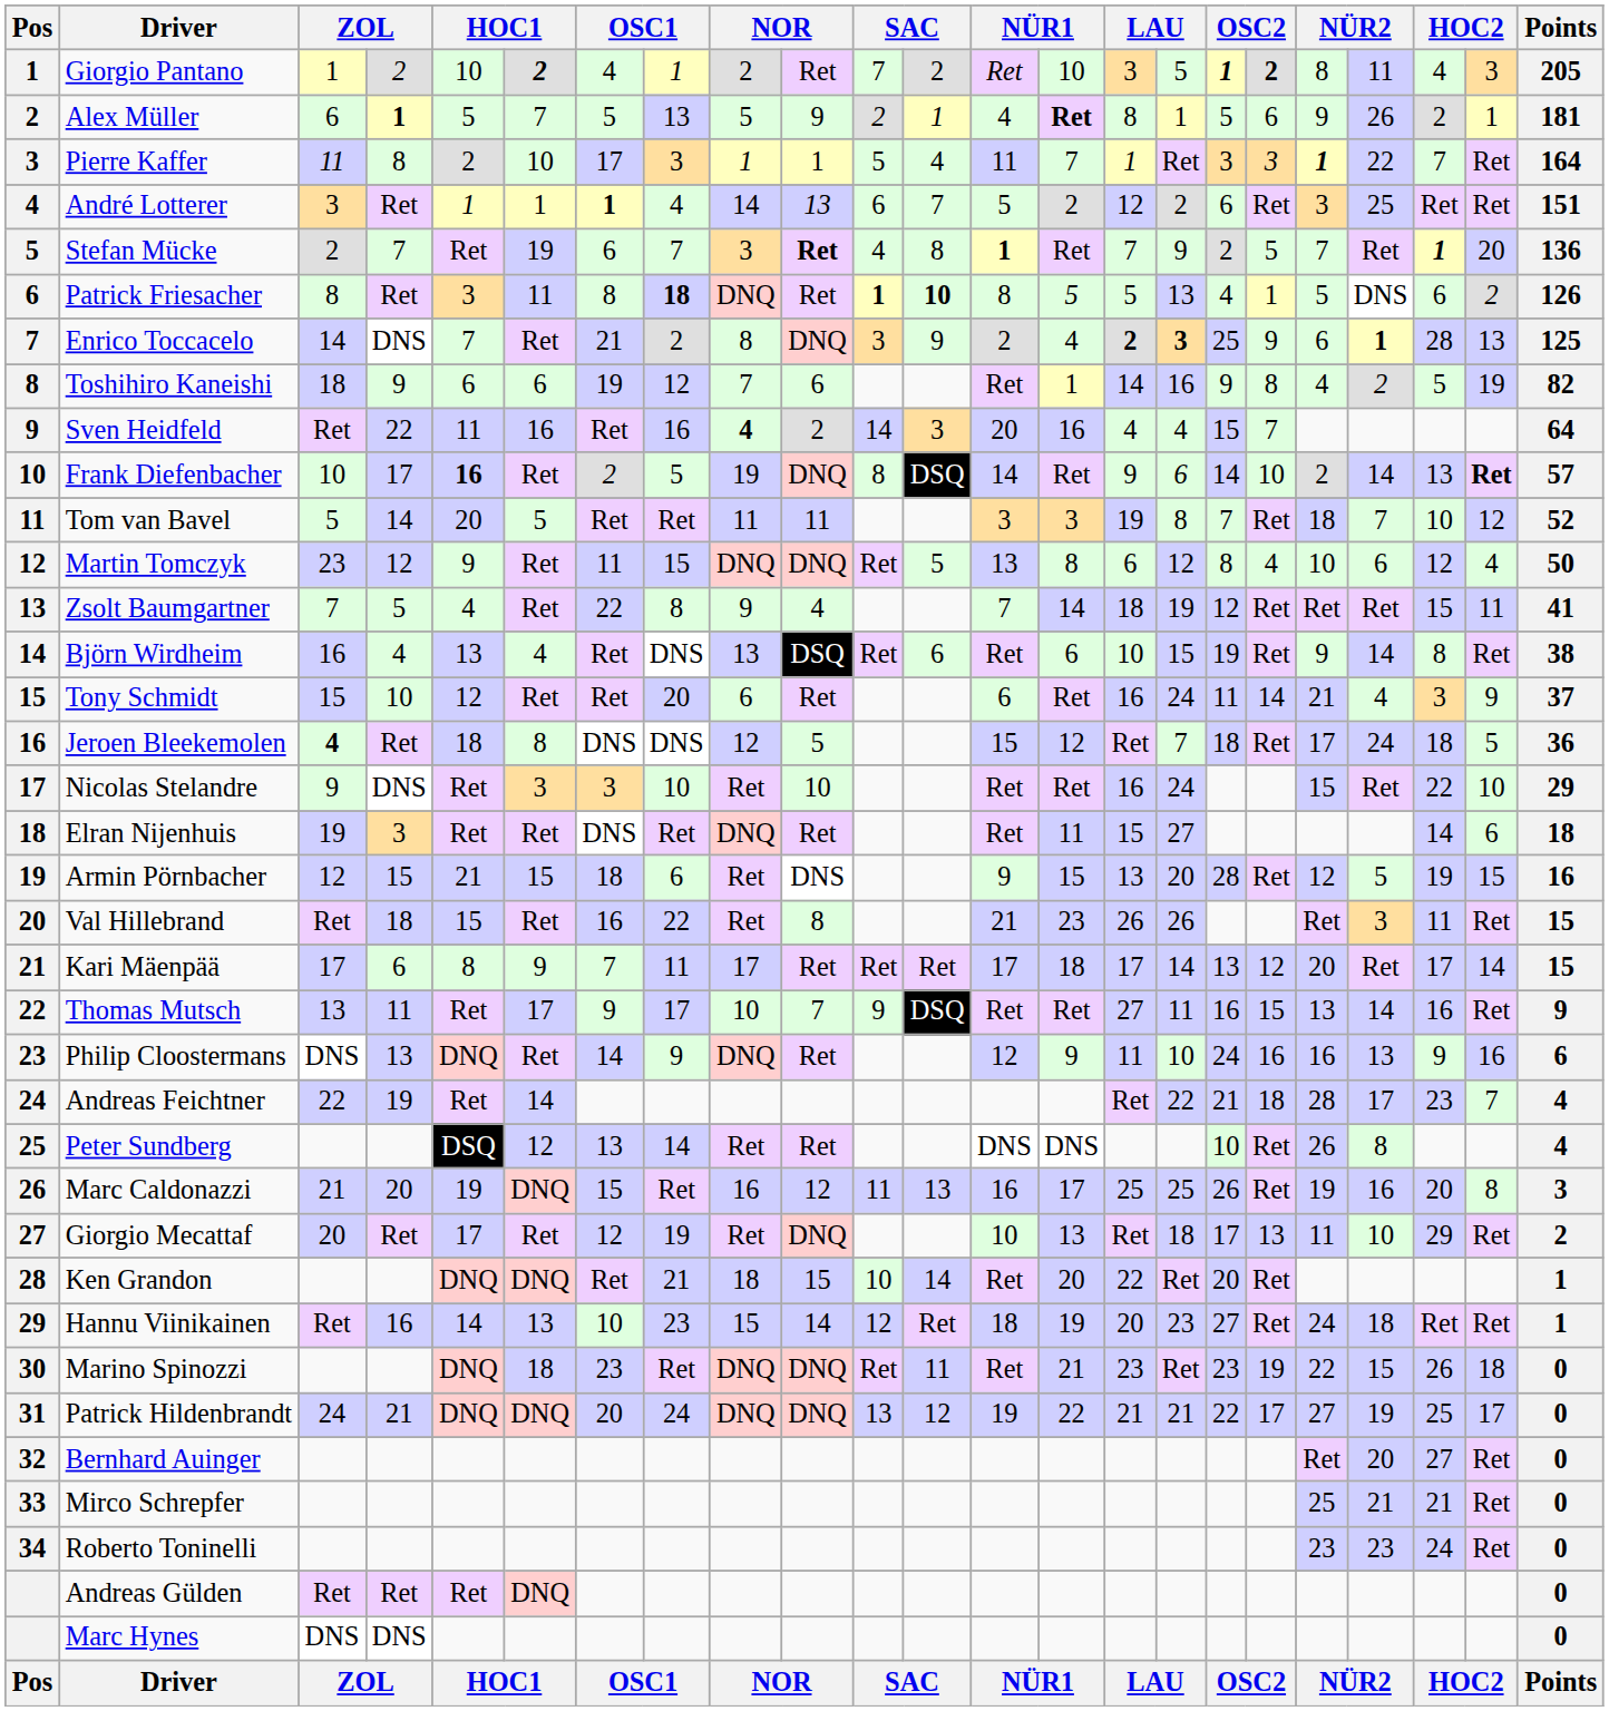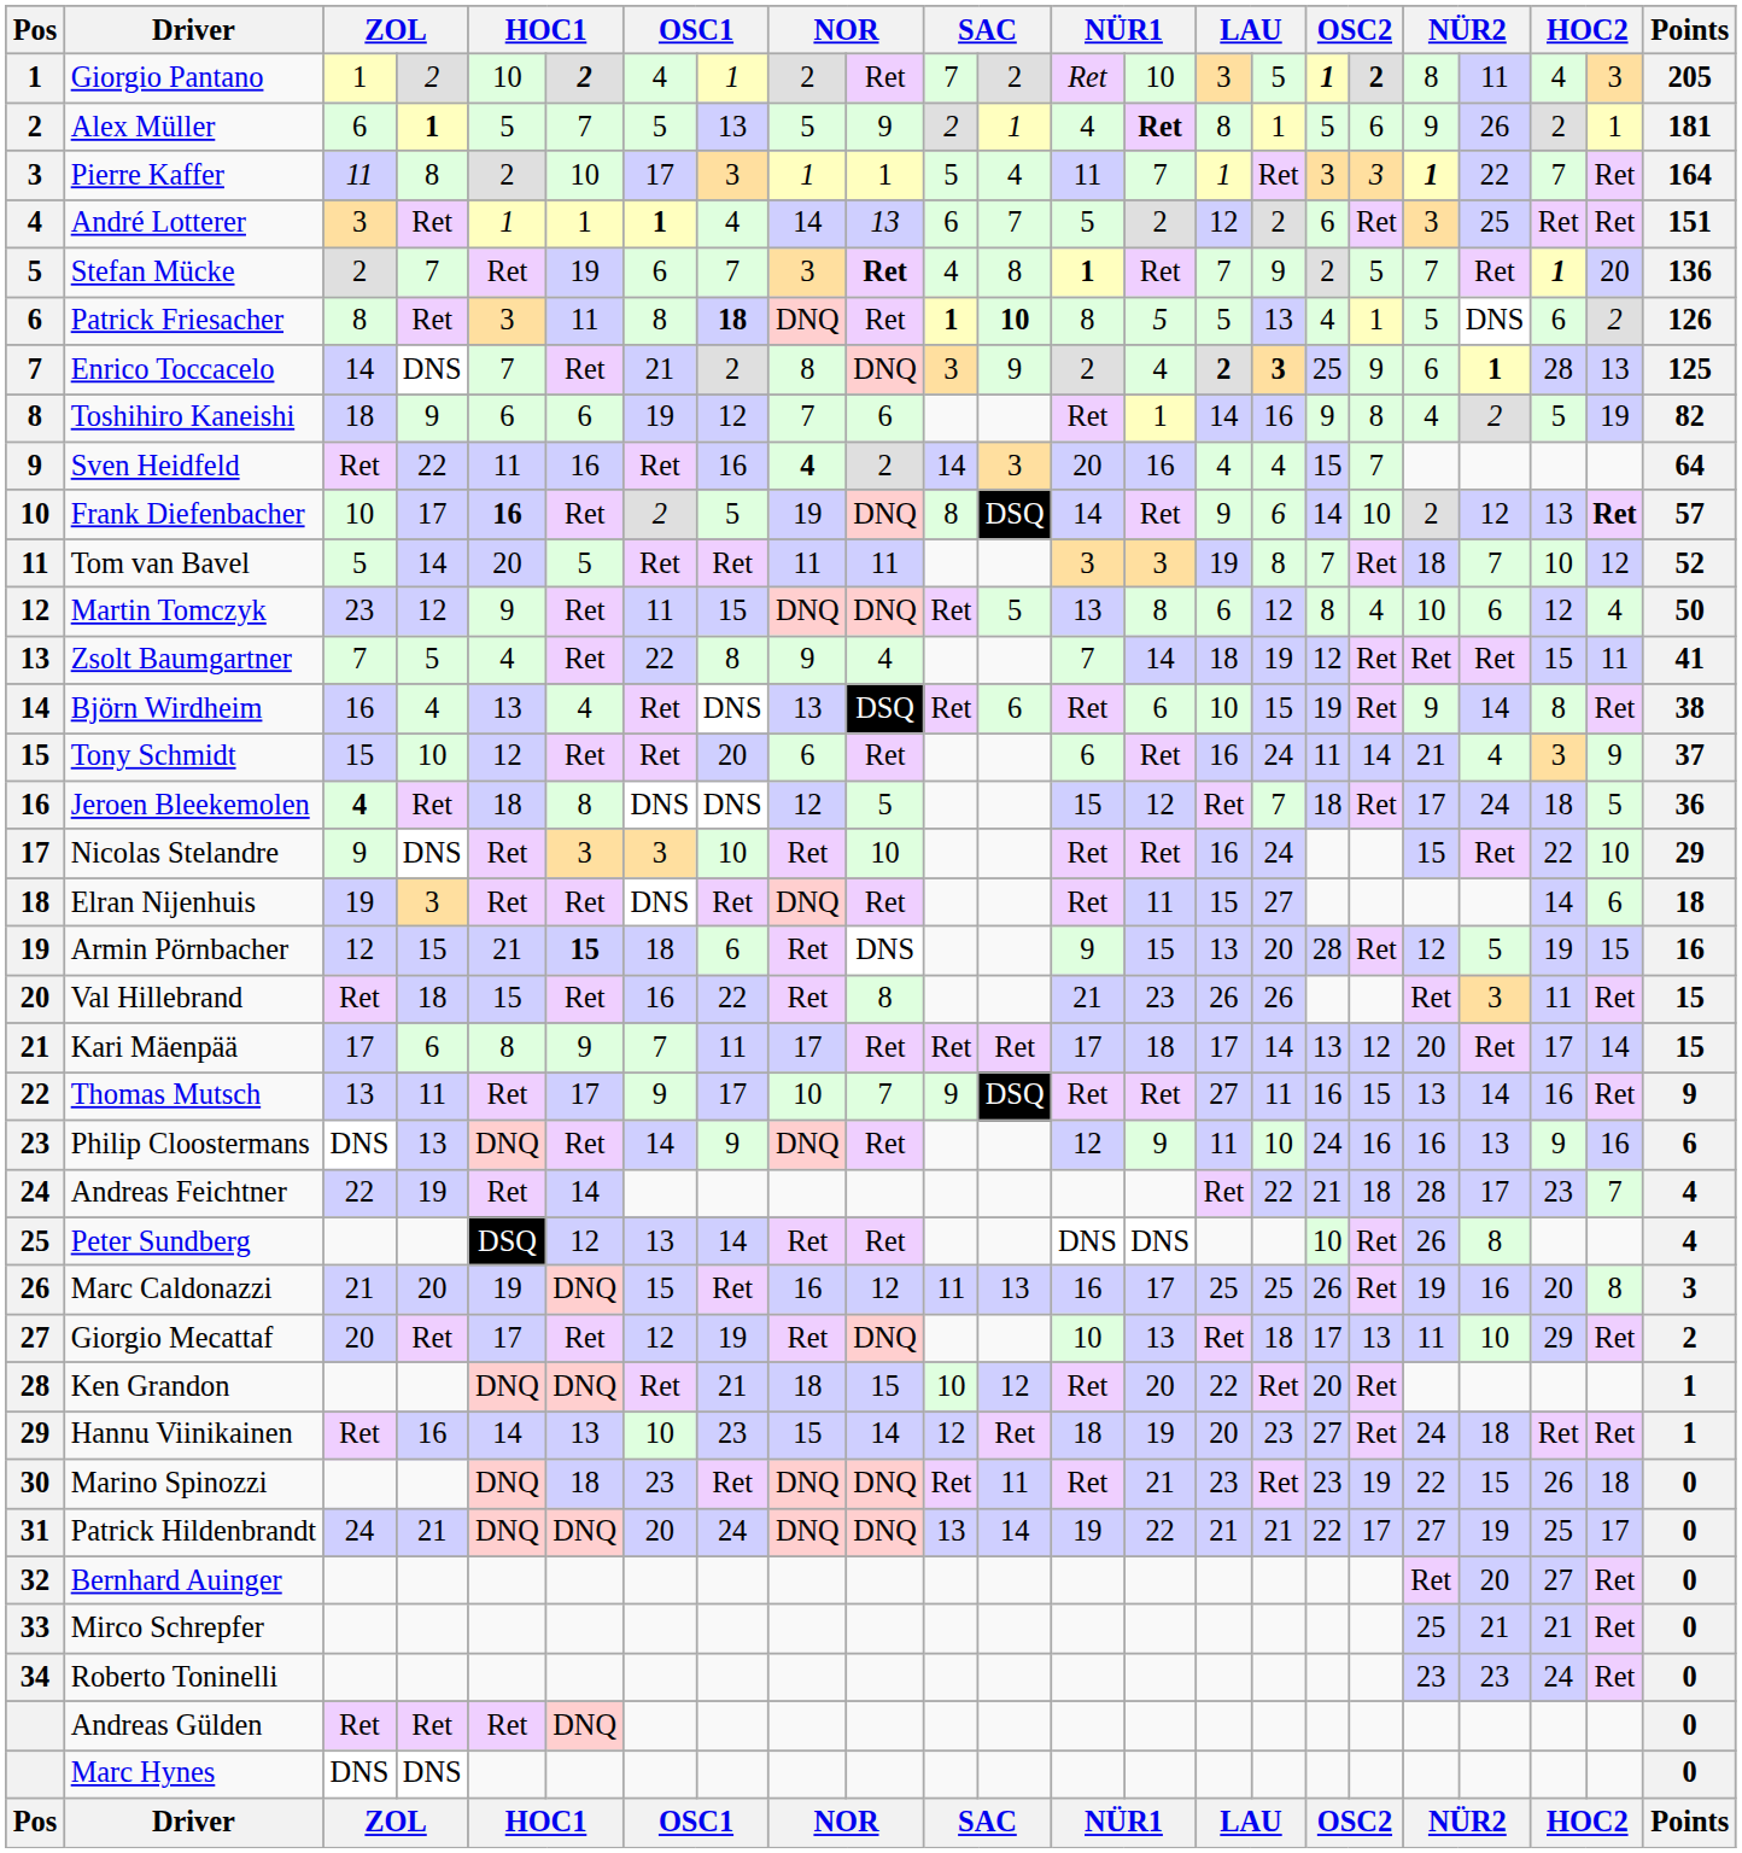Frank Diefenbacher | column 20: 14 -> 12
Armin Pörnbacher | column 6: normal -> bold
Ken Grandon | column 12: 14 -> 12
Patrick Hildenbrandt | column 12: 12 -> 14
